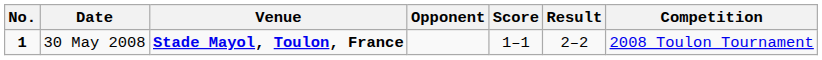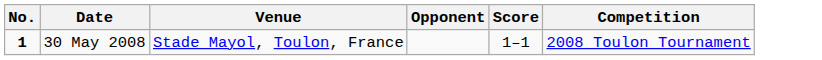- column: Result | 2–2
30 May 2008 | Venue: bold -> normal
